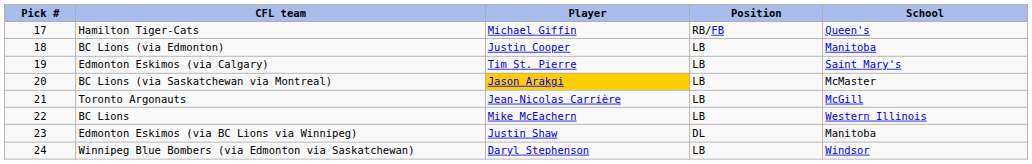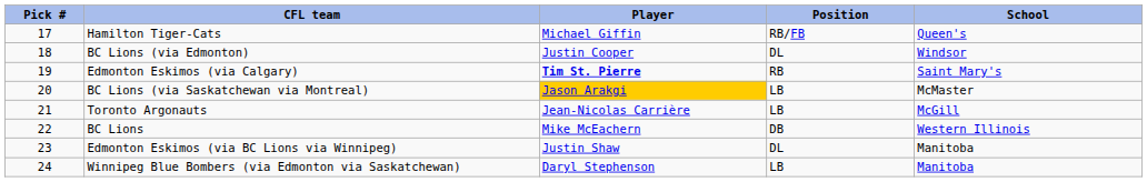BC Lions (via Edmonton) | Position: LB -> DL
BC Lions (via Edmonton) | School: Manitoba -> Windsor
Edmonton Eskimos (via Calgary) | Player: normal -> bold
Edmonton Eskimos (via Calgary) | Position: LB -> RB
BC Lions | Position: LB -> DB
Winnipeg Blue Bombers (via Edmonton via Saskatchewan) | School: Windsor -> Manitoba
